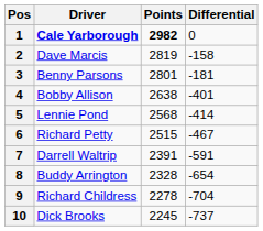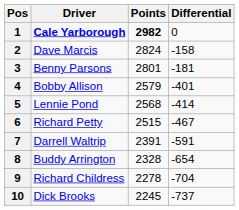2 | Points: 2819 -> 2824
4 | Points: 2638 -> 2579
